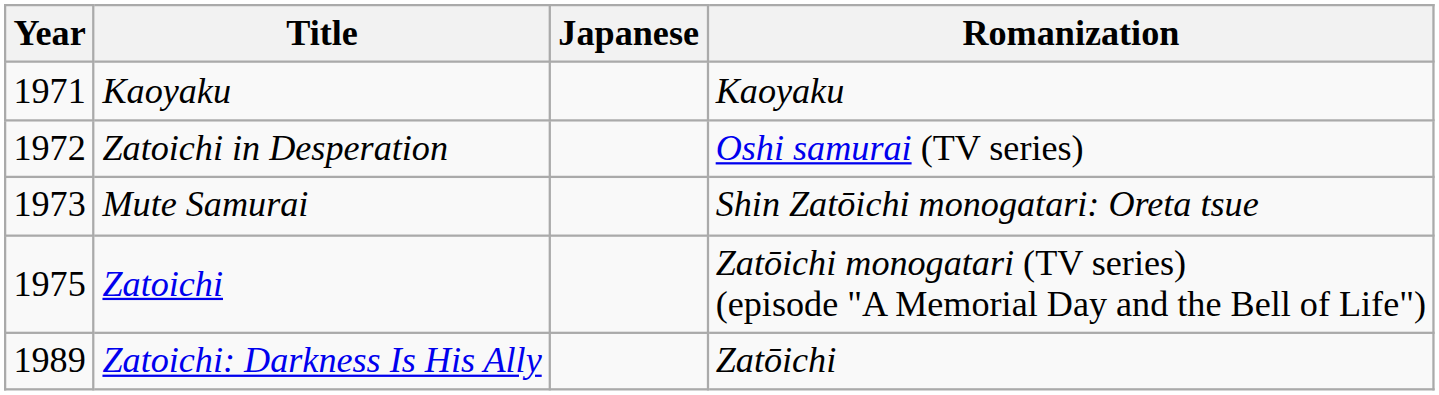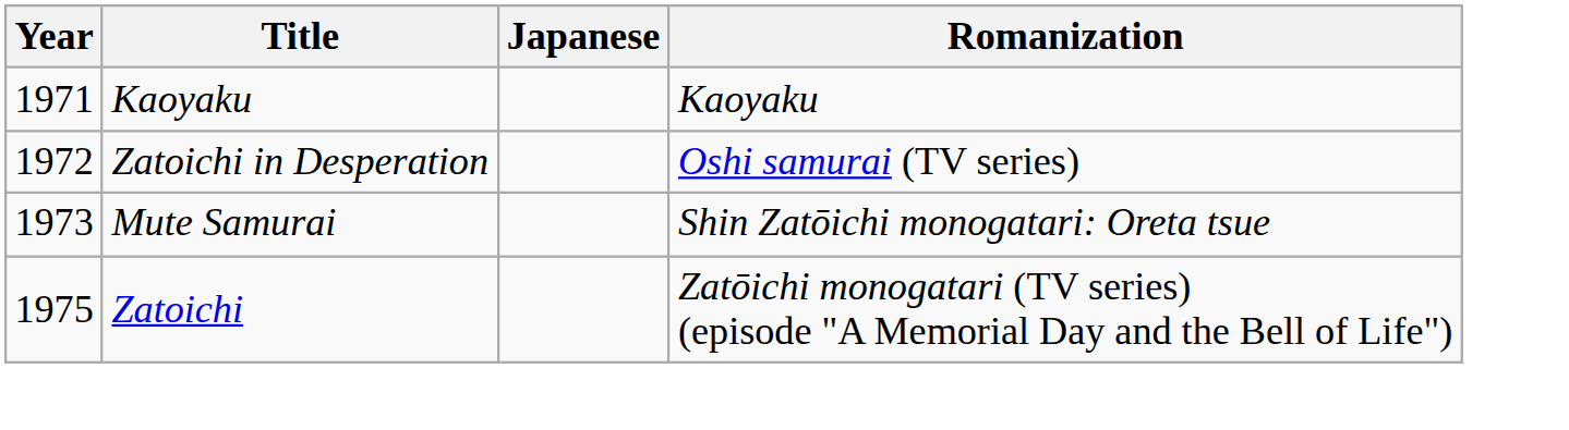- row: 1989 | Zatoichi: Darkness Is His Ally | Zatōichi
